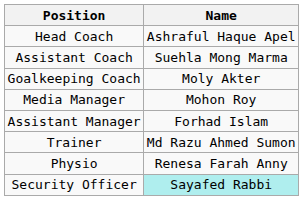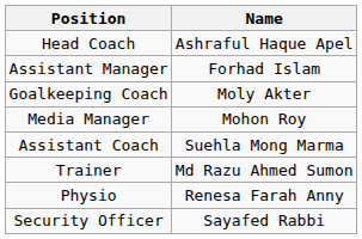rows swapped: Assistant Coach <-> Assistant Manager
Security Officer | Name: paleturquoise background -> no background
